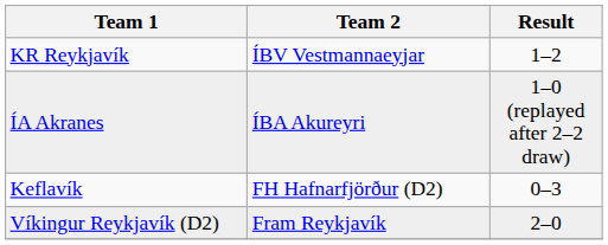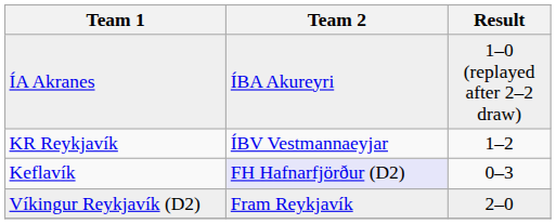rows swapped: KR Reykjavík <-> ÍA Akranes
Keflavík | Team 2: no background -> lavender background
